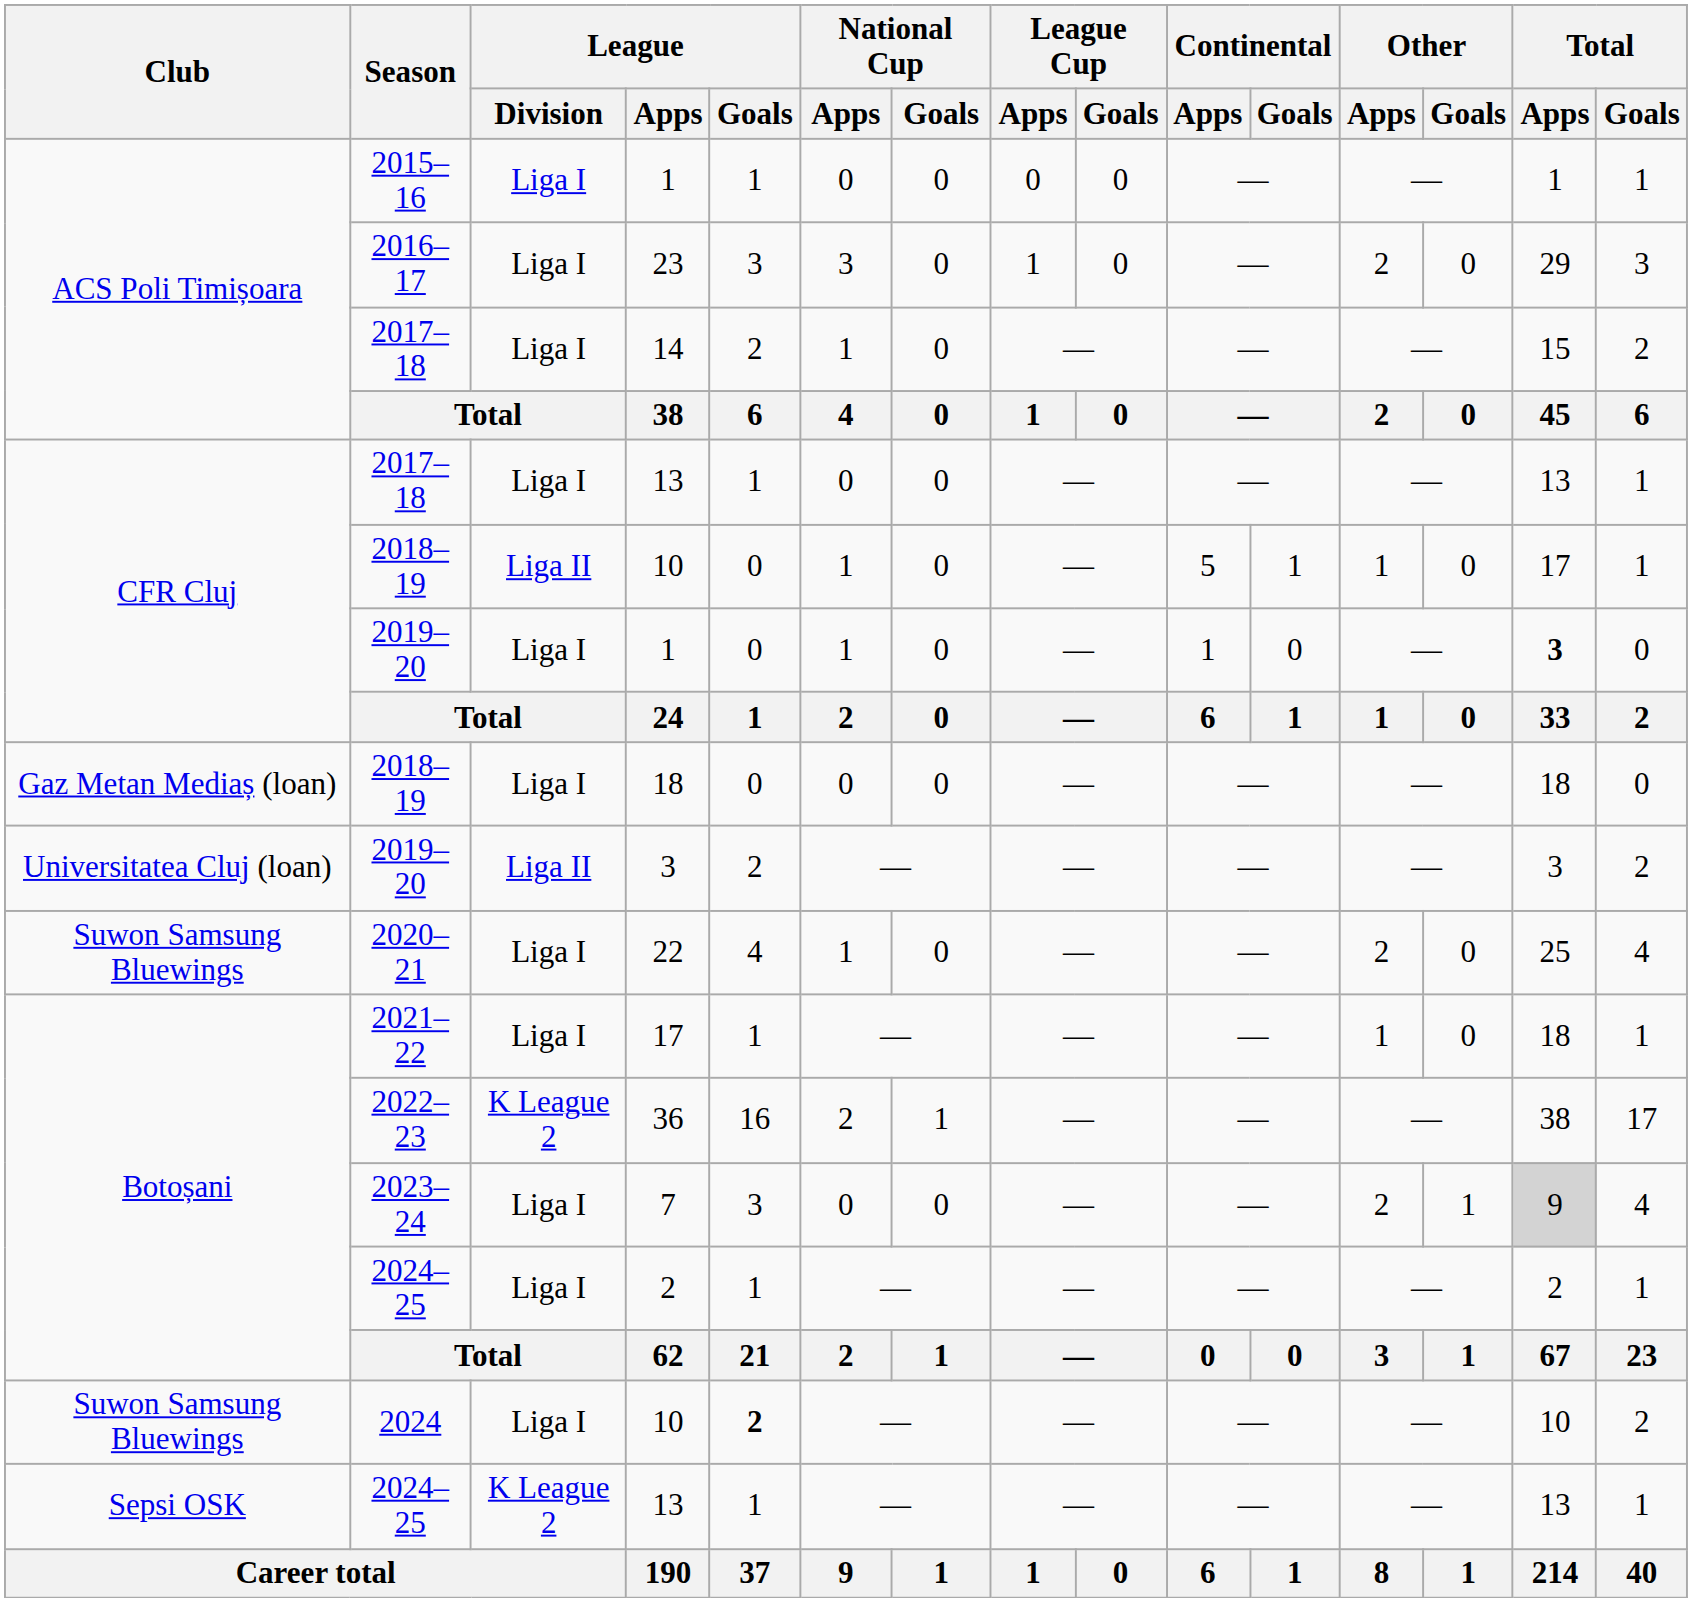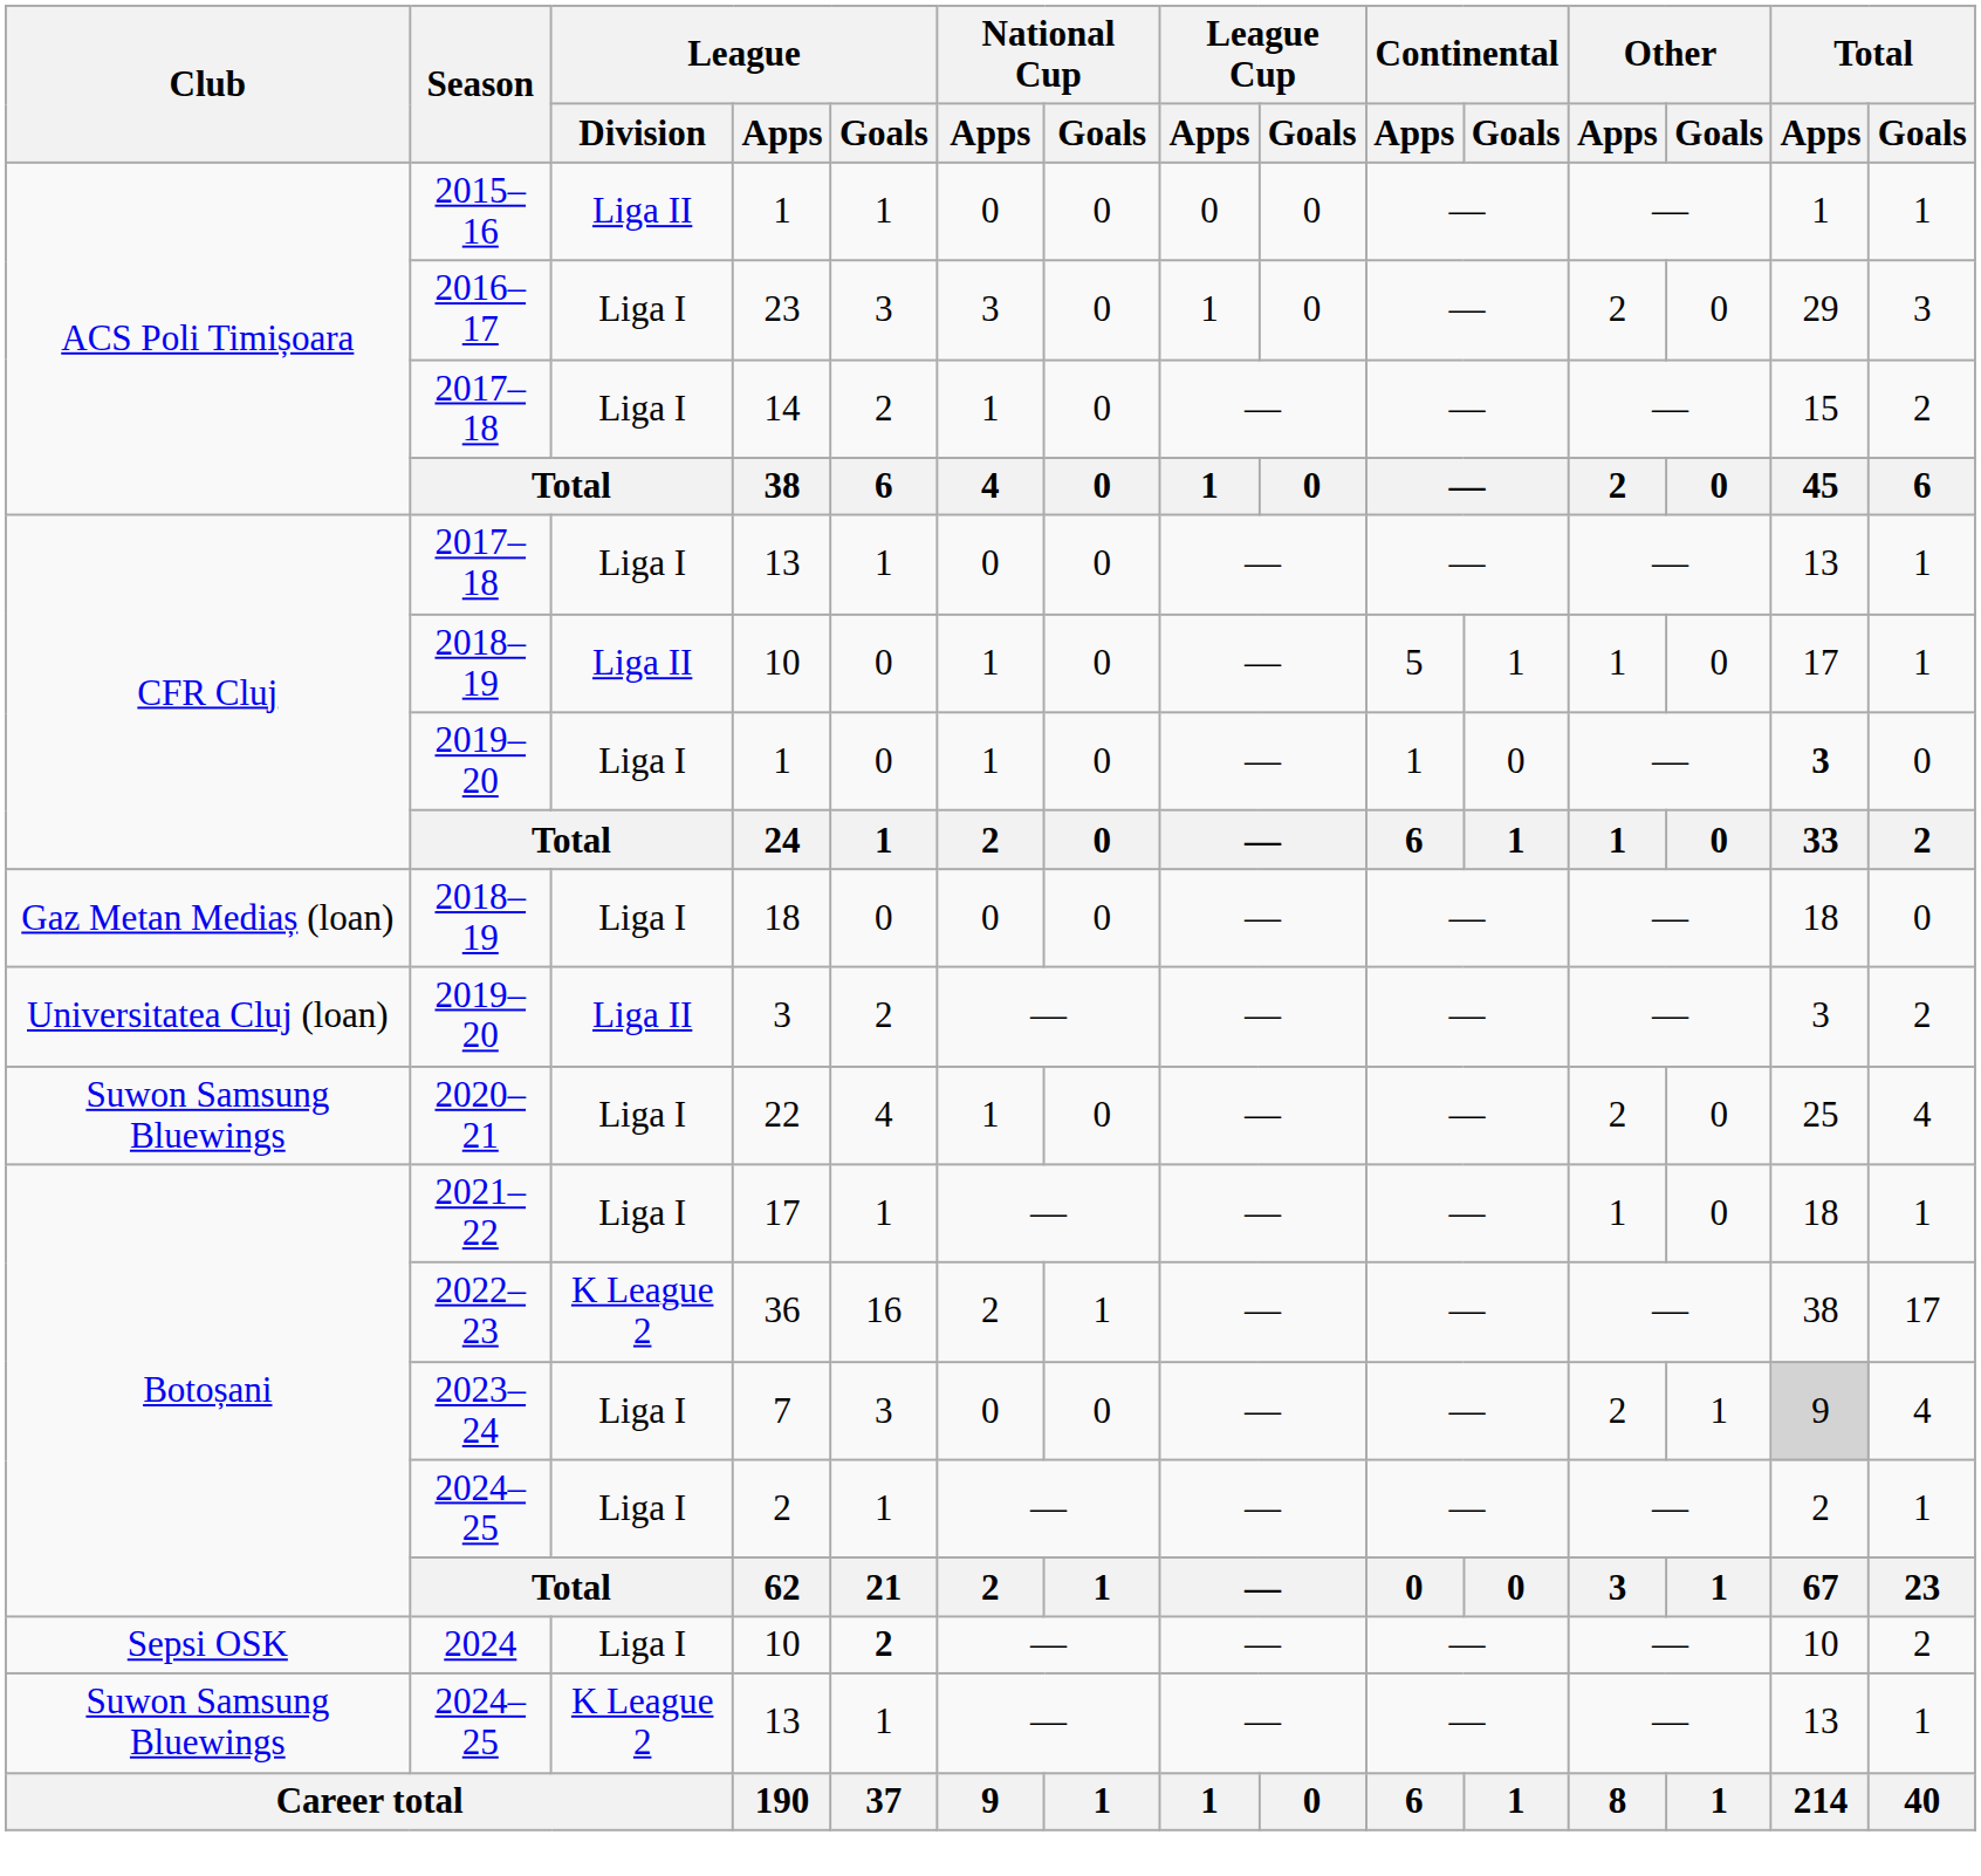2015–16 / 1 | League / Division: Liga I -> Liga II
2024 / 10 | Club: Suwon Samsung Bluewings -> Sepsi OSK
2024–25 / 13 | Club: Sepsi OSK -> Suwon Samsung Bluewings
